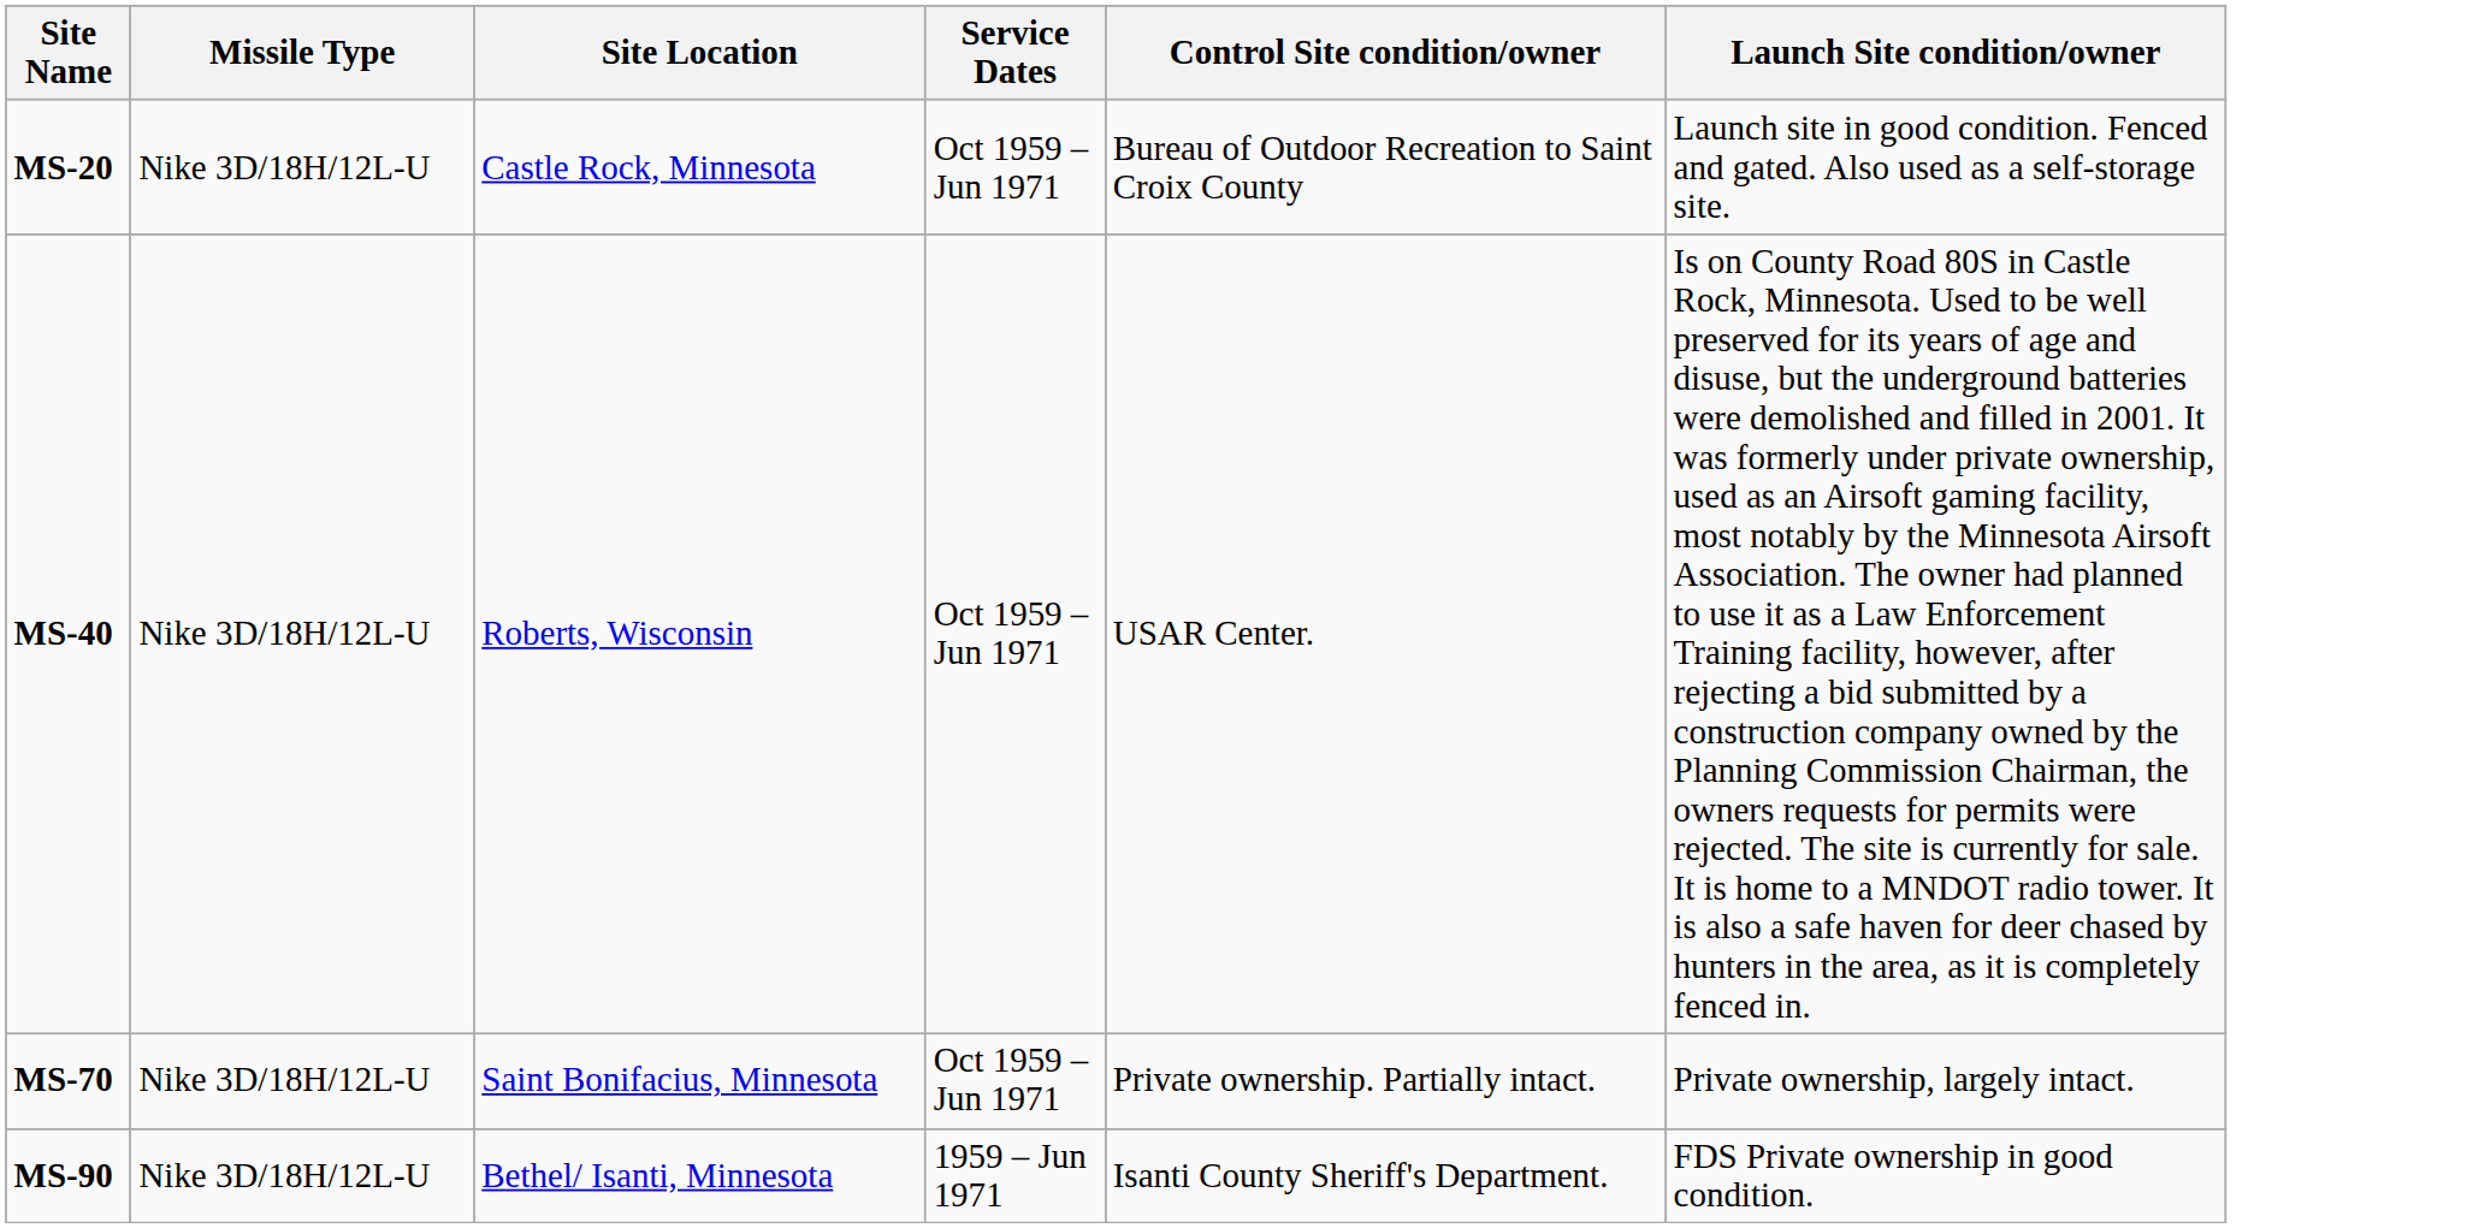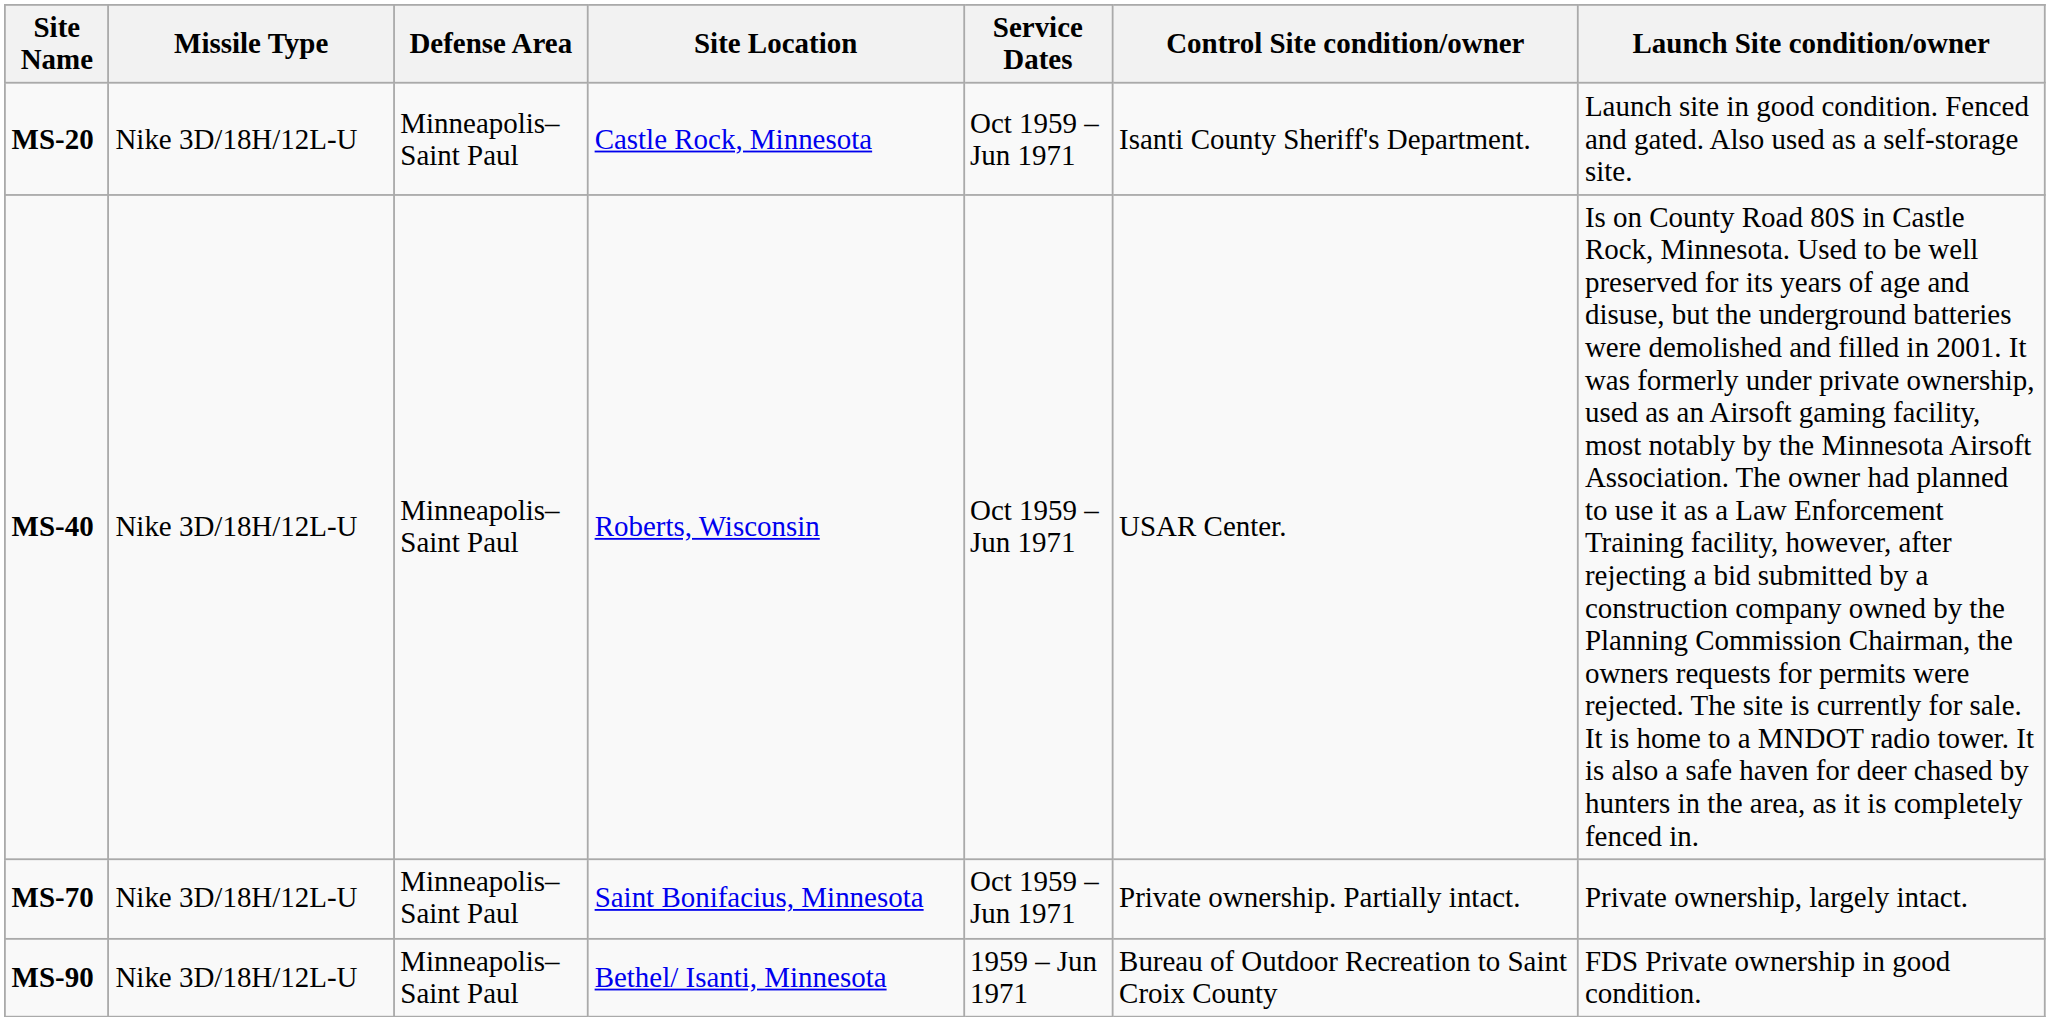+ column: Defense Area | Minneapolis–Saint Paul | Minneapolis–Saint Paul | Minneapolis–Saint Paul | Minneapolis–Saint Paul
MS-20 | Control Site condition/owner: Bureau of Outdoor Recreation to Saint Croix County -> Isanti County Sheriff's Department.
MS-90 | Control Site condition/owner: Isanti County Sheriff's Department. -> Bureau of Outdoor Recreation to Saint Croix County
